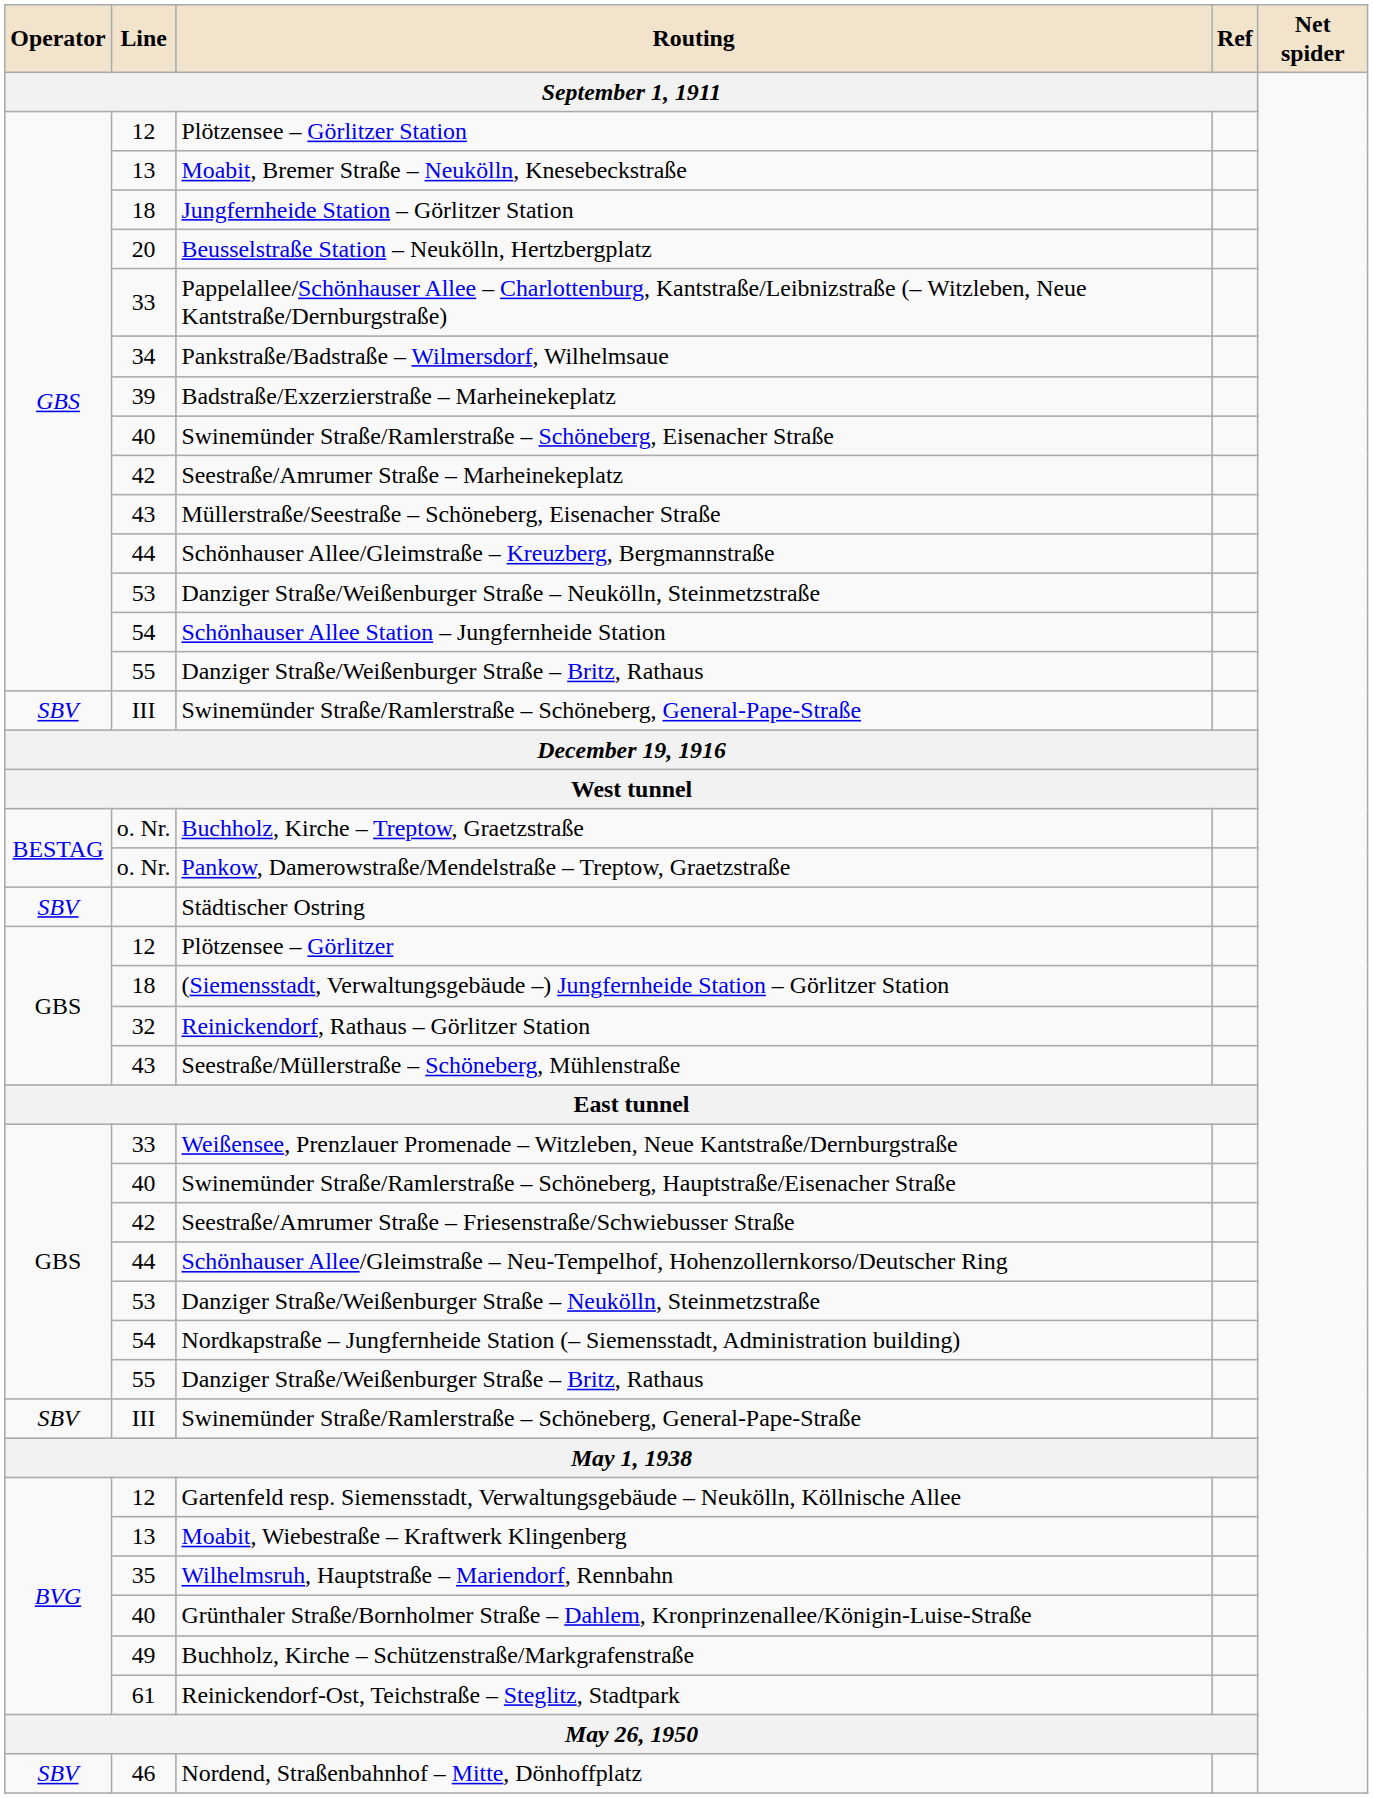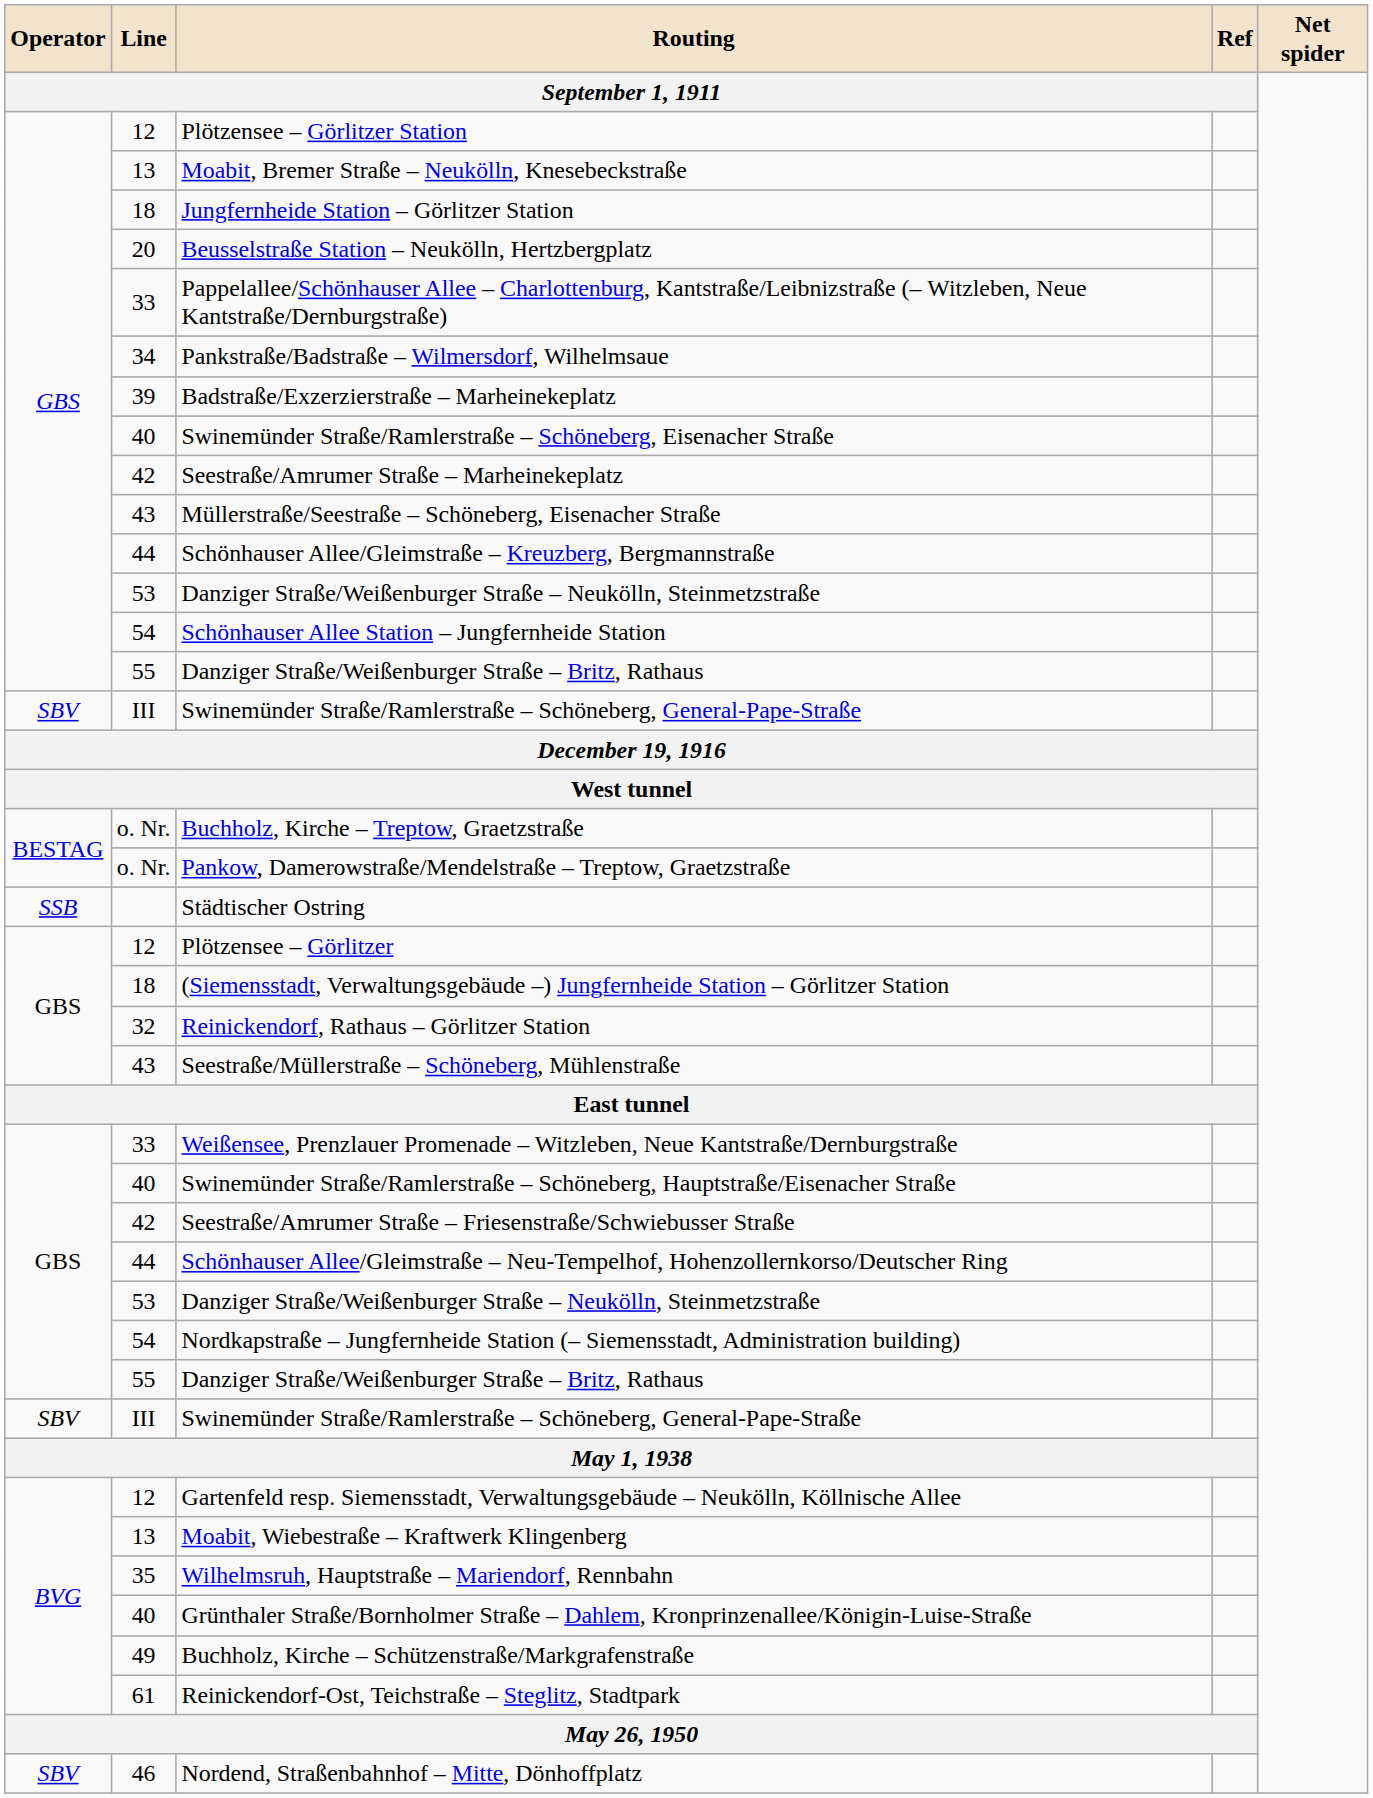Städtischer Ostring | Operator: SBV -> SSB
